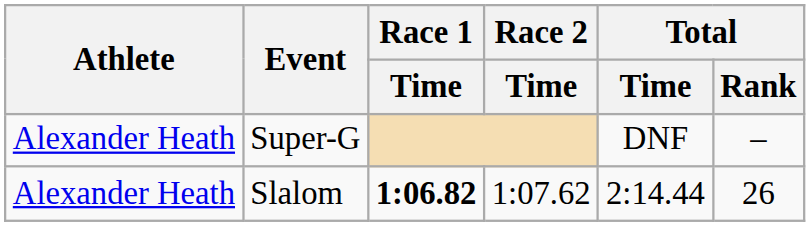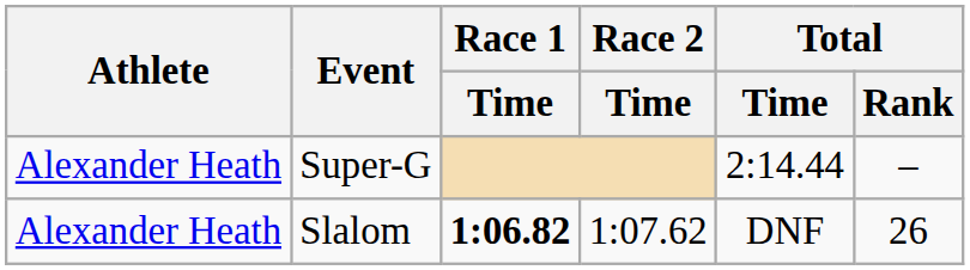Super-G | Total / Time: DNF -> 2:14.44
Slalom | Total / Time: 2:14.44 -> DNF
